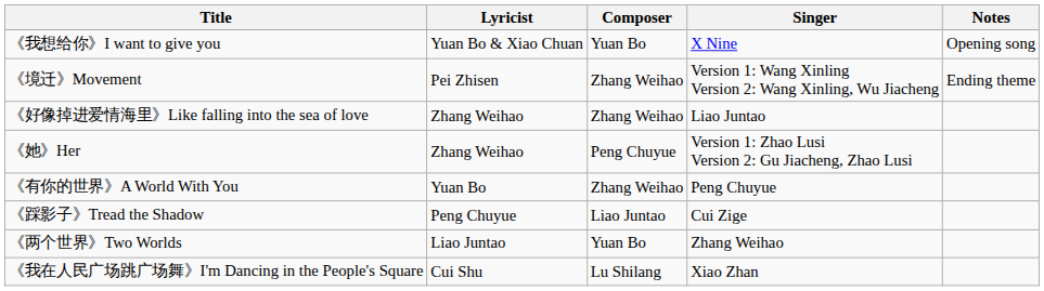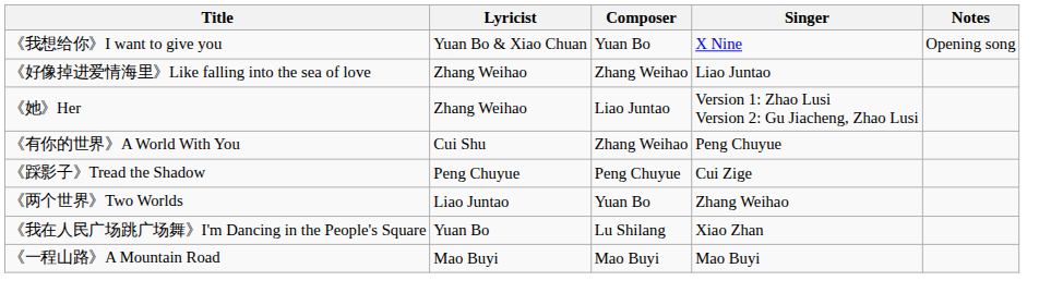- row: 《境迁》Movement | Pei Zhisen | Zhang Weihao | Version 1: Wang Xinling Version 2: Wang Xinling, Wu Jiacheng | Ending theme
《她》Her | Composer: Peng Chuyue -> Liao Juntao
《有你的世界》A World With You | Lyricist: Yuan Bo -> Cui Shu
《踩影子》Tread the Shadow | Composer: Liao Juntao -> Peng Chuyue
《我在人民广场跳广场舞》I'm Dancing in the People's Square | Lyricist: Cui Shu -> Yuan Bo
+ row: 《一程山路》A Mountain Road | Mao Buyi | Mao Buyi | Mao Buyi
